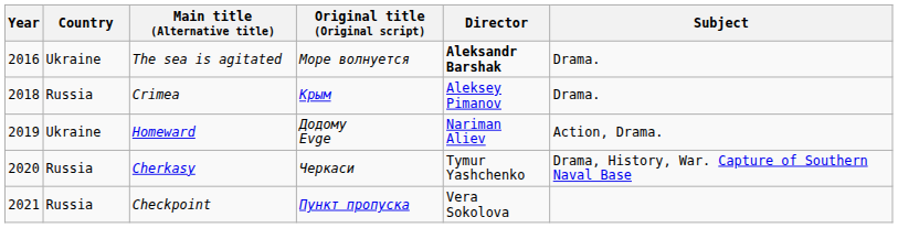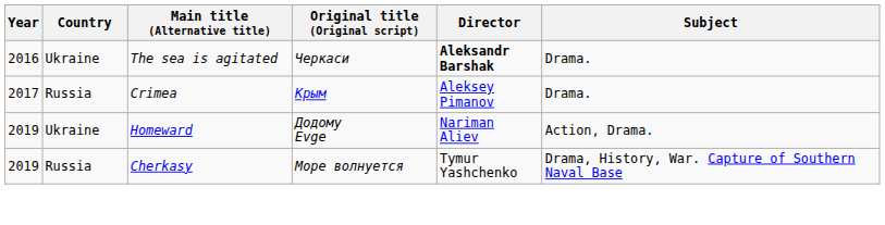The sea is agitated | Original title (Original script): Море волнуется -> Черкаси
Crimea | Year: 2018 -> 2017
Cherkasy | Year: 2020 -> 2019
Cherkasy | Original title (Original script): Черкаси -> Море волнуется
- row: 2021 | Russia | Checkpoint | Пункт пропуска | Vera Sokolova
